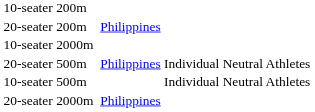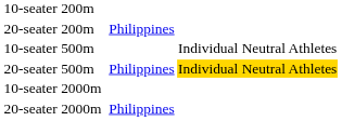rows swapped: 10-seater 500m <-> 10-seater 2000m
20-seater 500m | column 4: no background -> gold background
